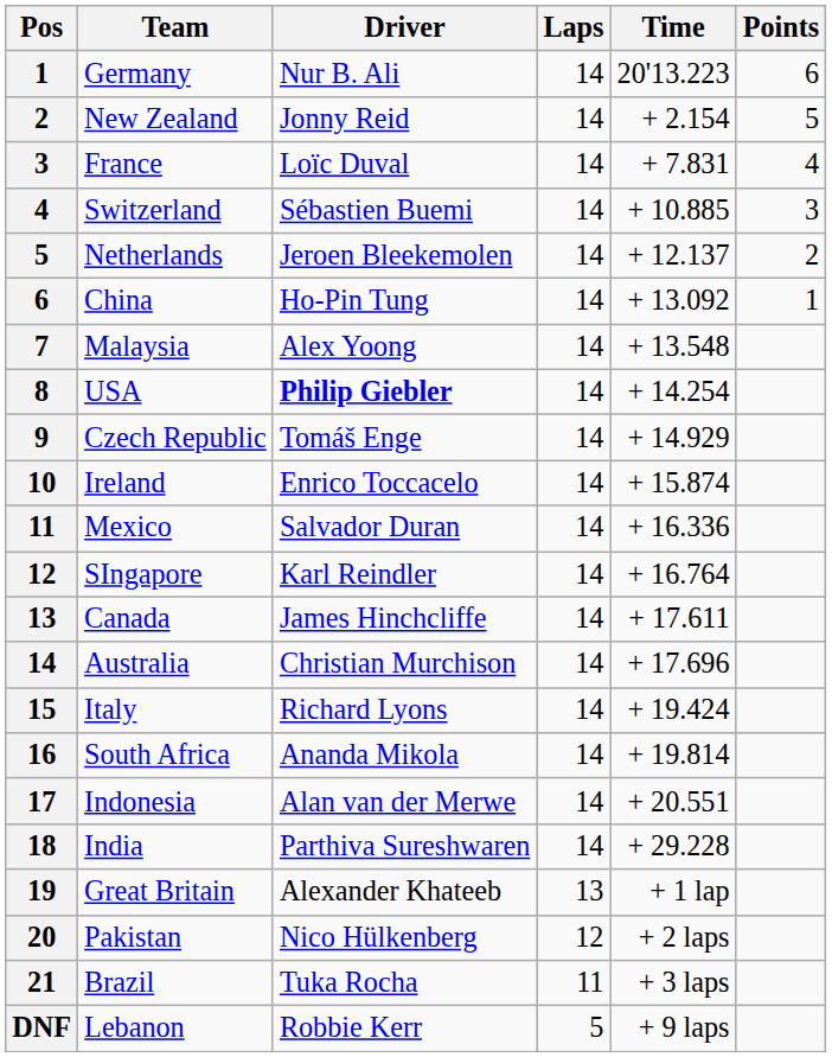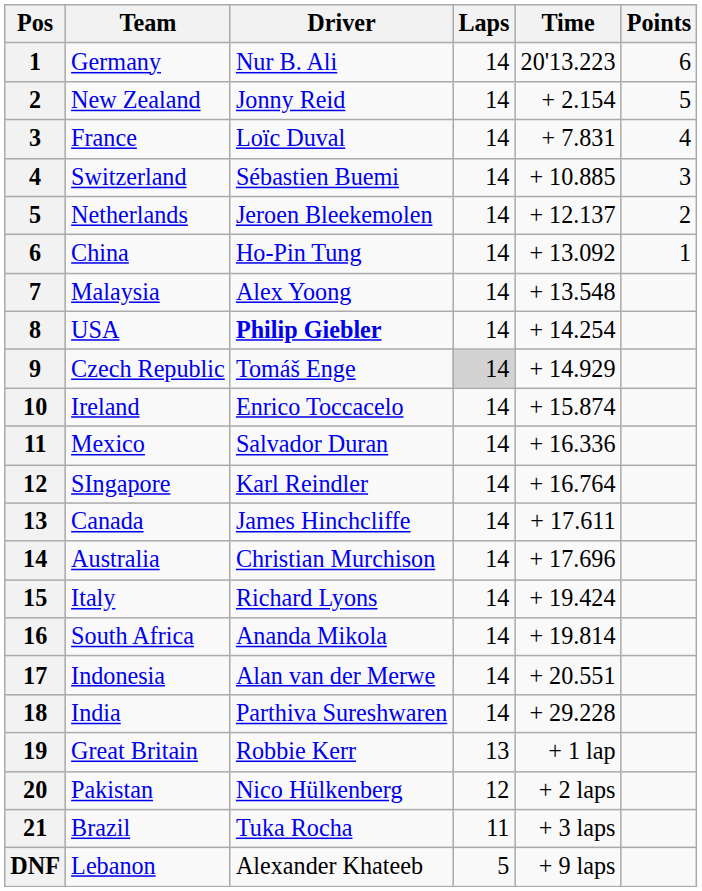Czech Republic | Laps: no background -> lightgrey background
Great Britain | Driver: Alexander Khateeb -> Robbie Kerr
Lebanon | Driver: Robbie Kerr -> Alexander Khateeb
